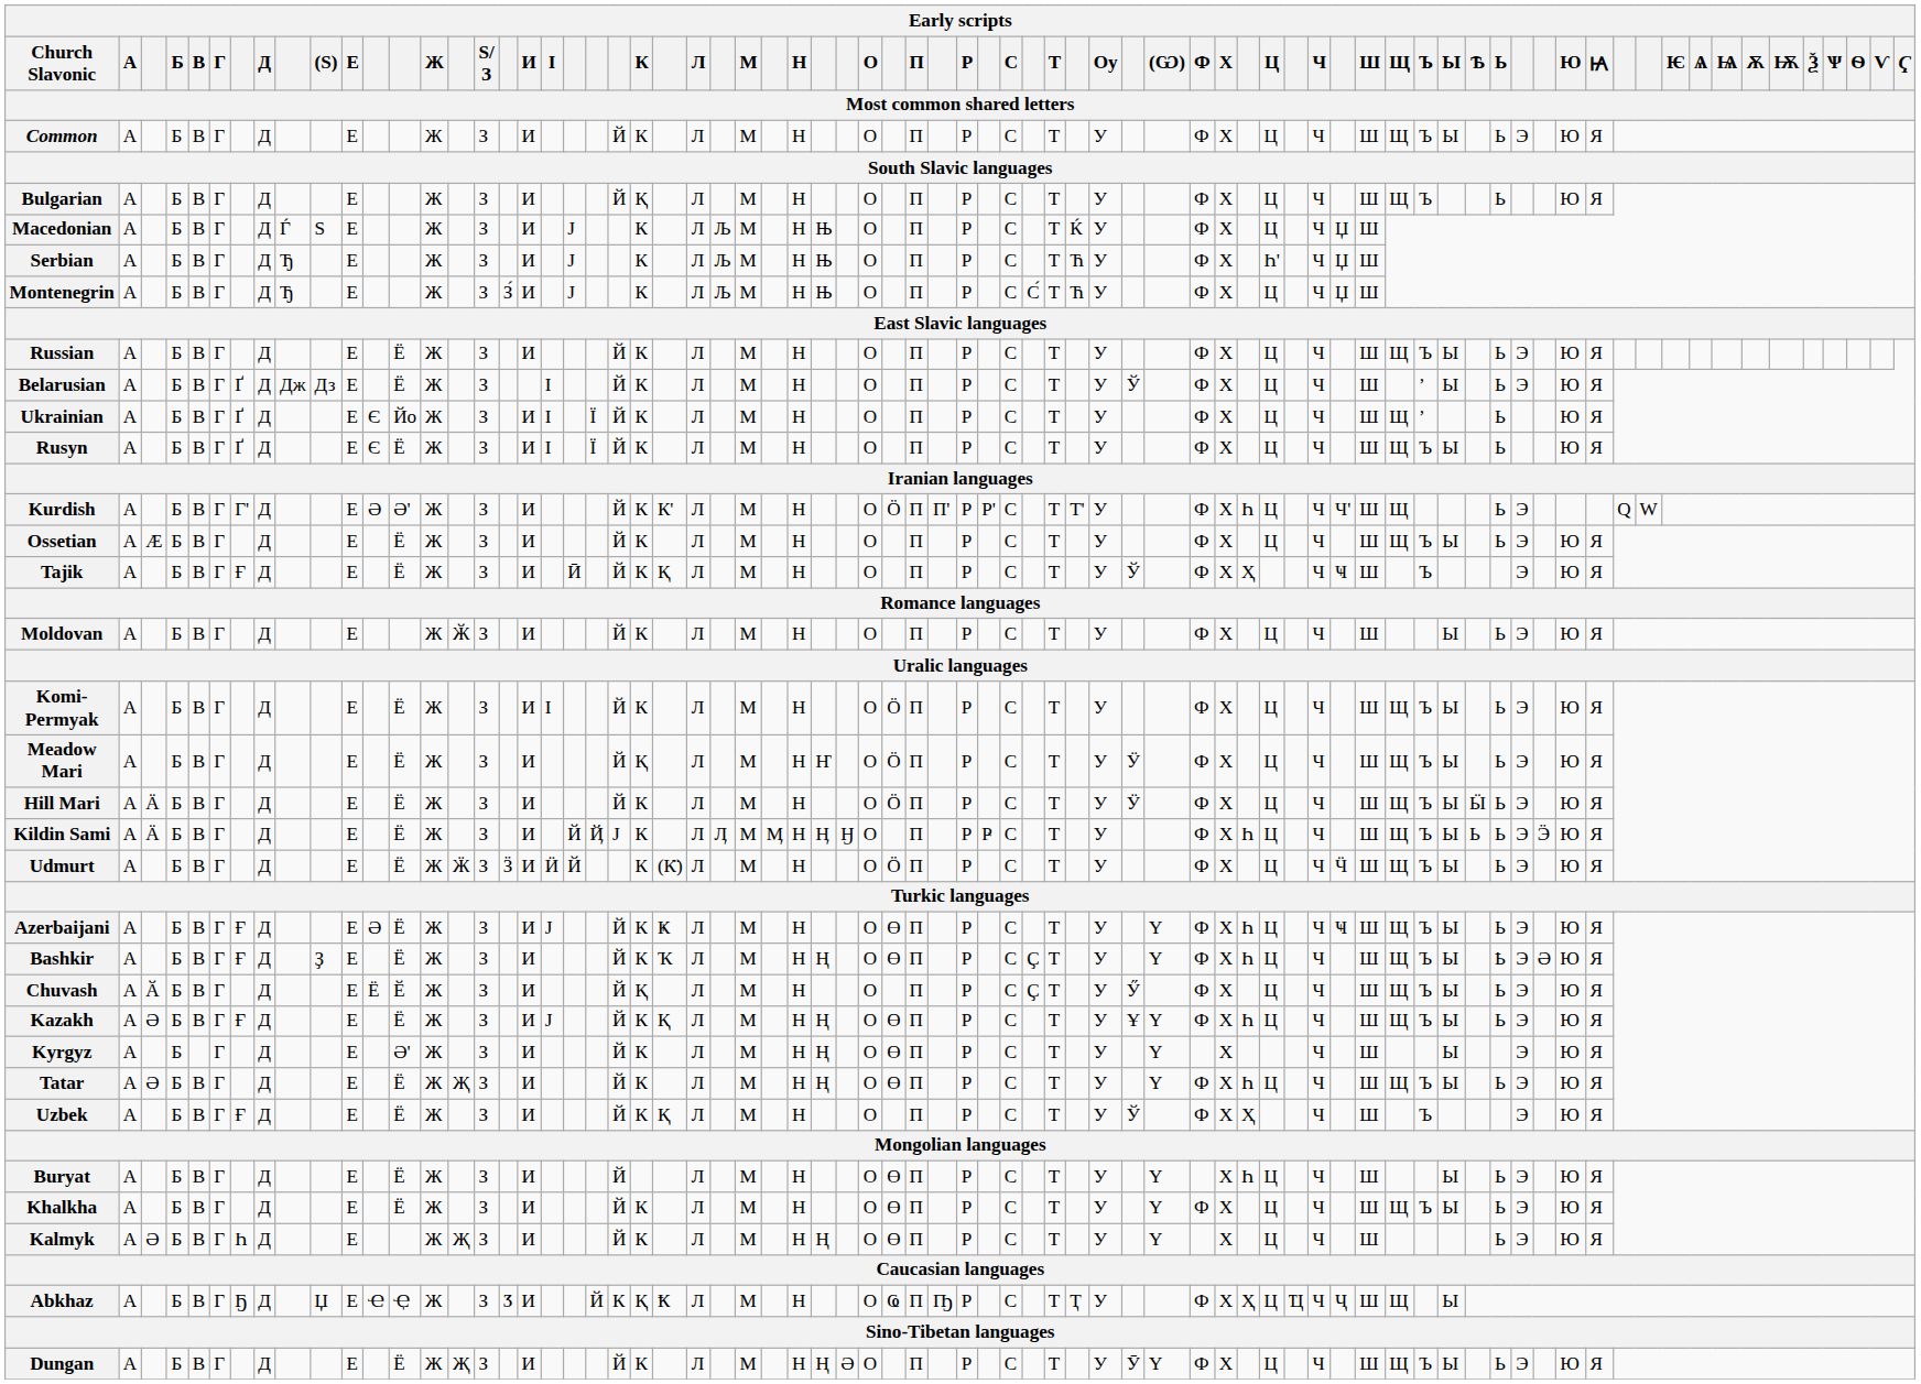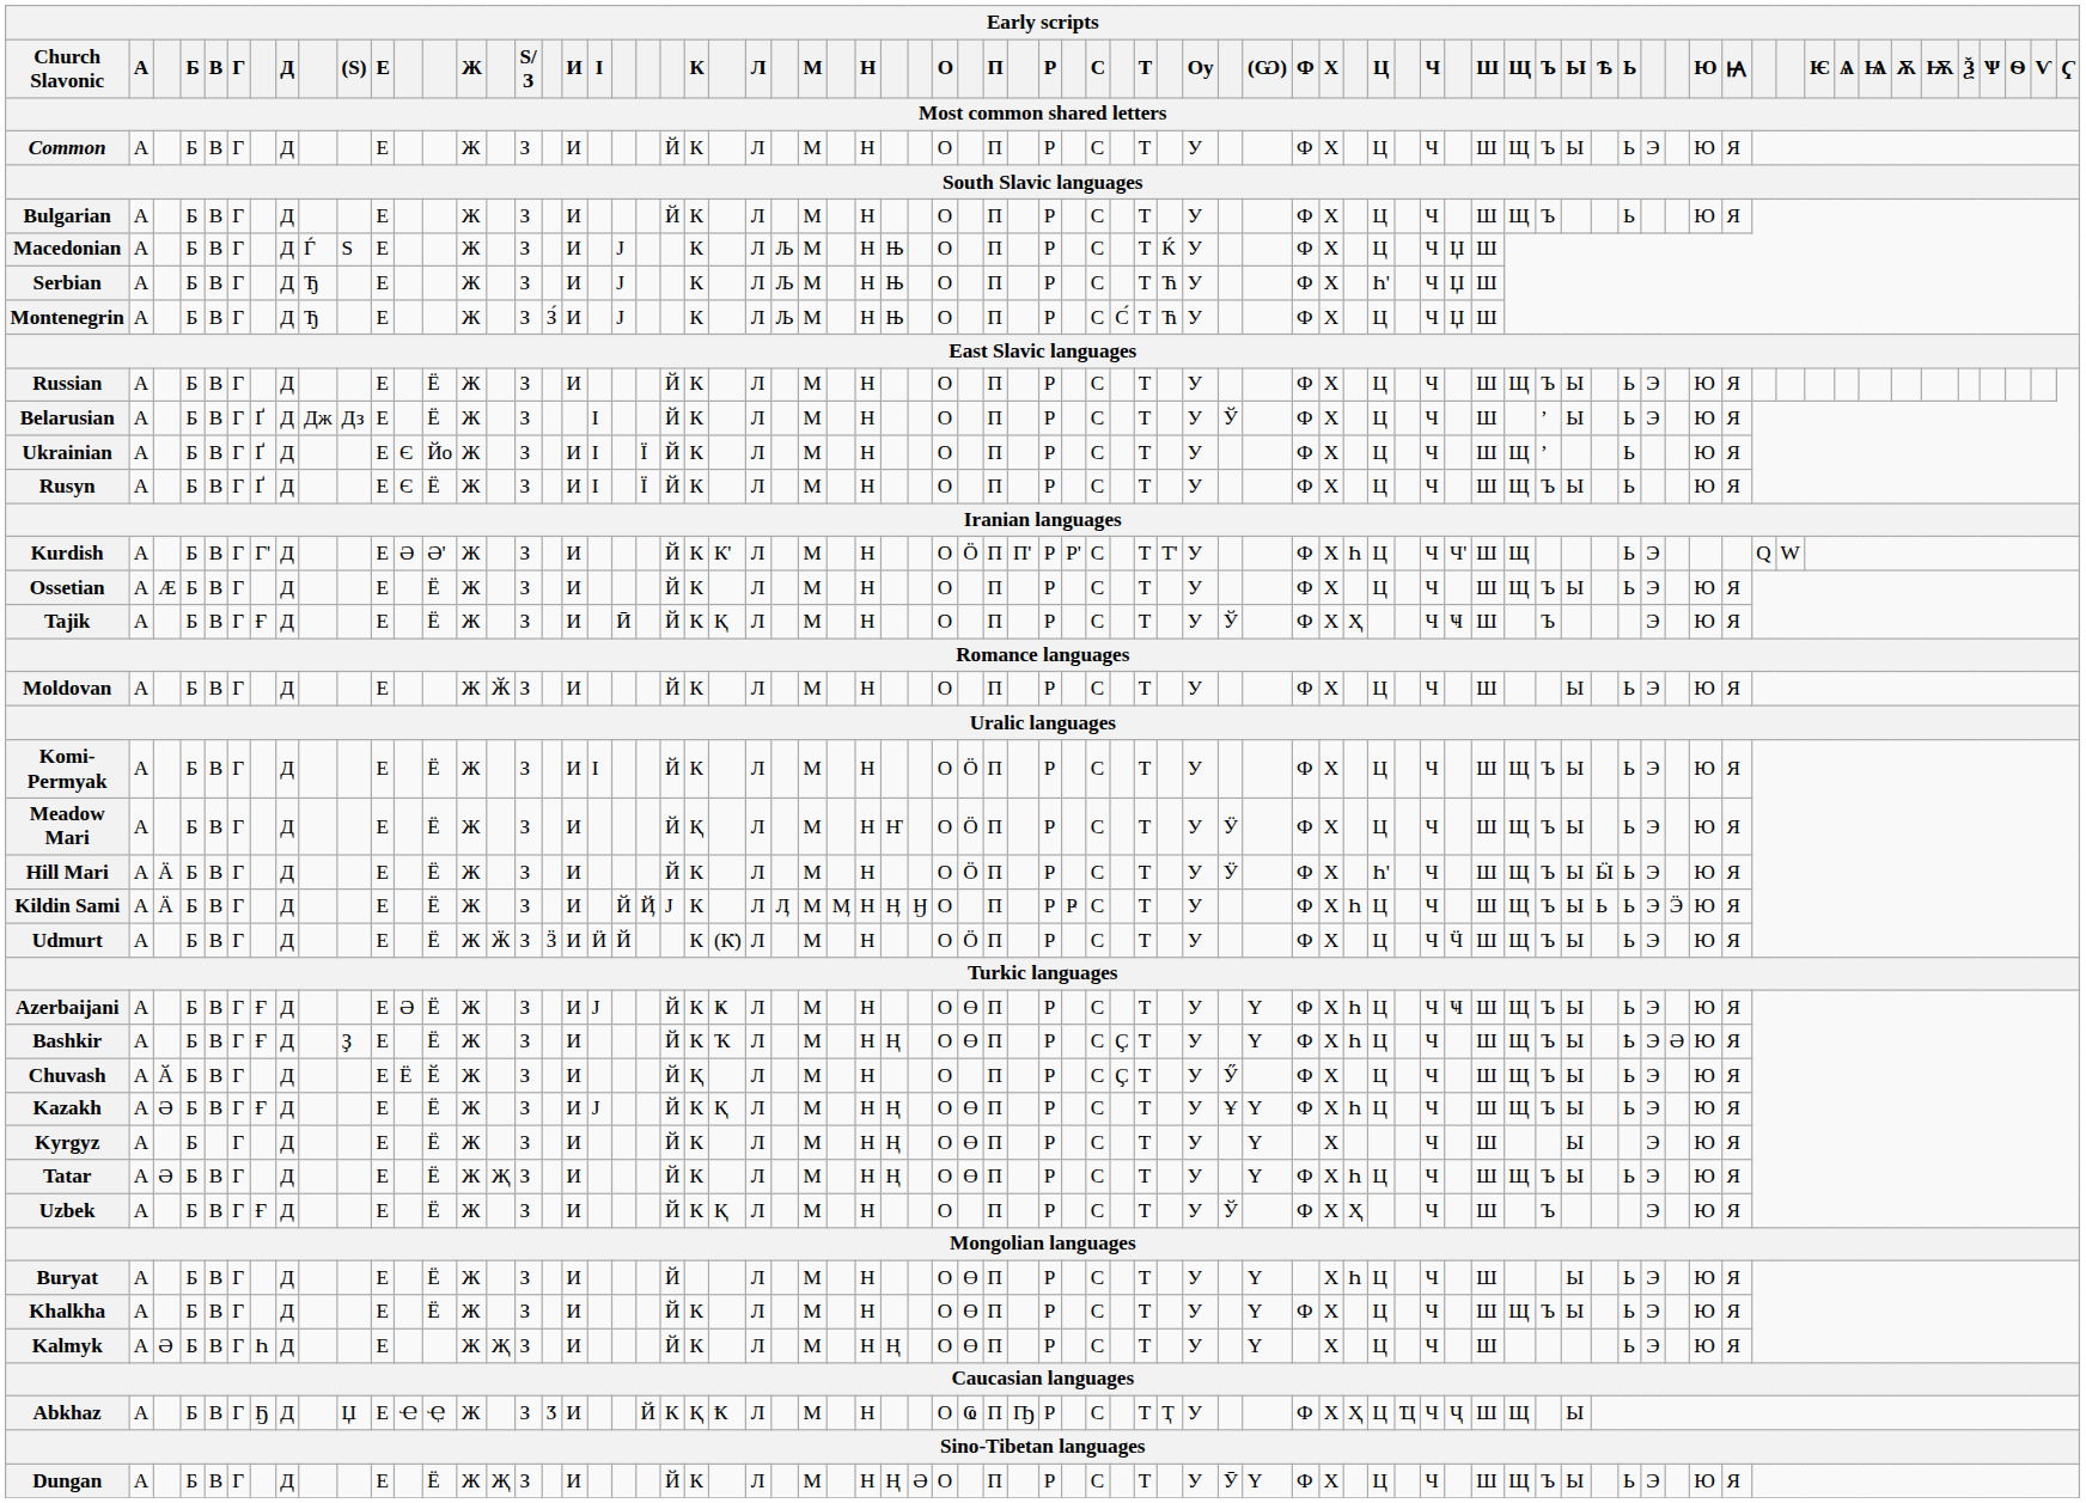Bulgarian | К: Қ -> К
Hill Mari | Ц: Ц -> Һ'
Kyrgyz | column 13: Ә' -> Ё
